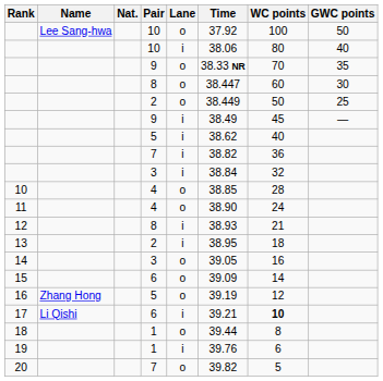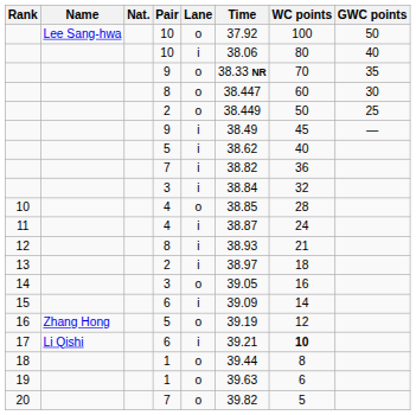11 | Lane: o -> i
11 | Time: 38.90 -> 38.87
13 | Time: 38.95 -> 38.97
15 | Lane: o -> i
19 | Lane: i -> o
19 | Time: 39.76 -> 39.63
